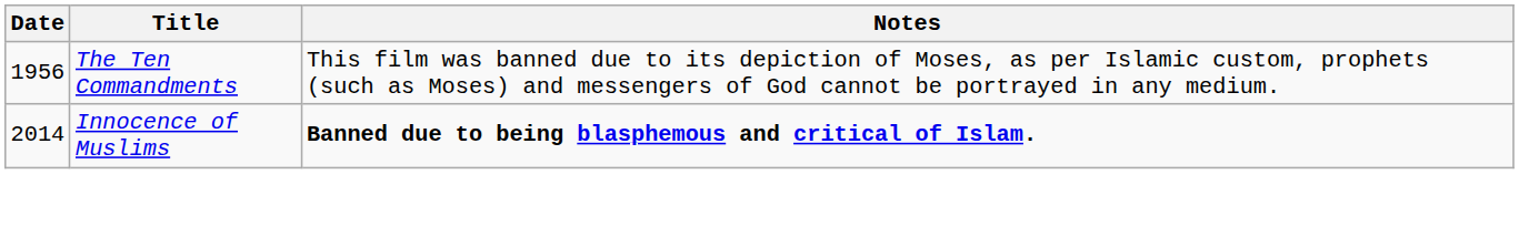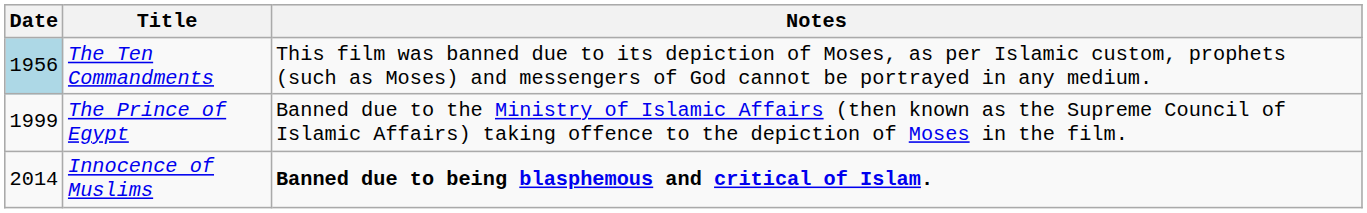The Ten Commandments | Date: no background -> lightblue background
+ row: 1999 | The Prince of Egypt | Banned due to the Ministry of Islamic Affairs (then known as the Supreme Council of Islamic Affairs) taking offence to the depiction of Moses in the film.
